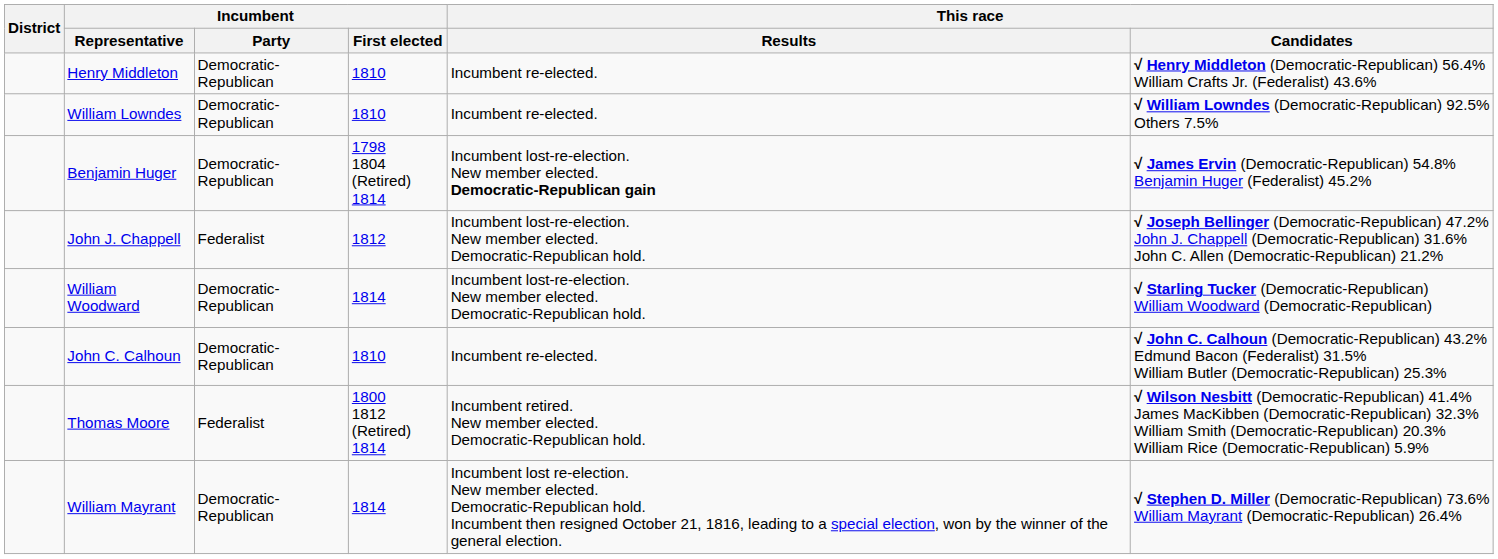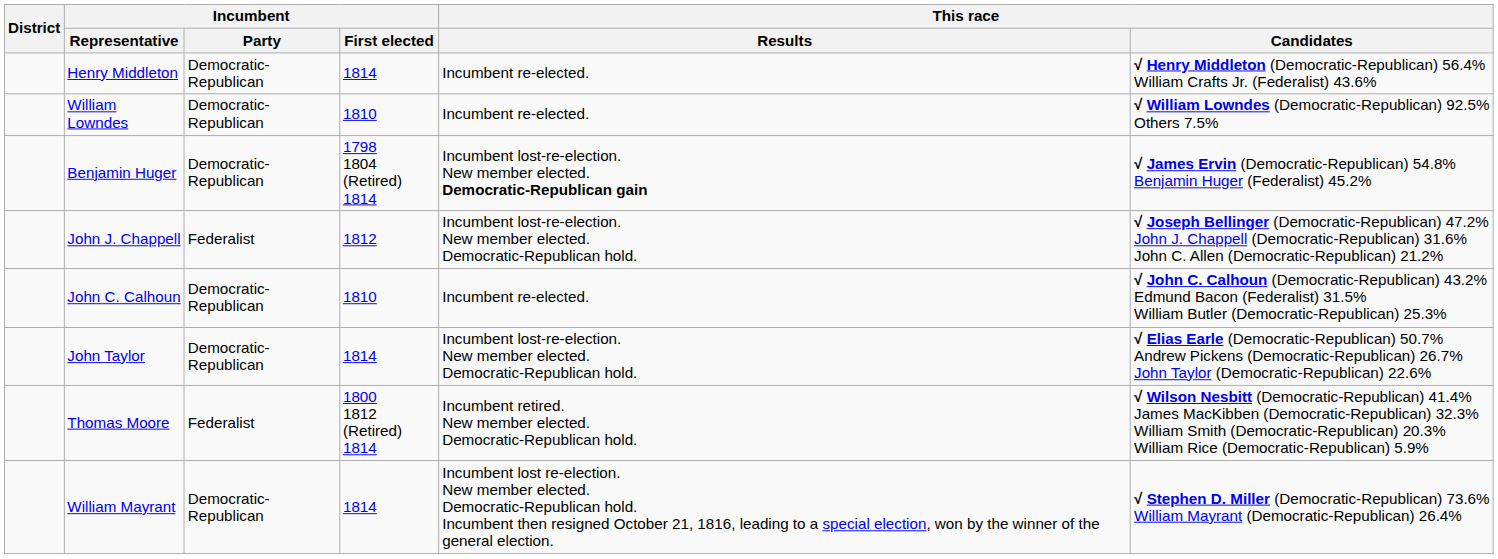Henry Middleton | Incumbent / First elected: 1810 -> 1814
- row: William Woodward | Democratic-Republican | 1814 | Incumbent lost-re-election. New member elected. Democratic-Republican hold. | √ Starling Tucker (Democratic-Republican) William Woodward (Democratic-Republican)
+ row: John Taylor | Democratic-Republican | 1814 | Incumbent lost-re-election. New member elected. Democratic-Republican hold. | √ Elias Earle (Democratic-Republican) 50.7% Andrew Pickens (Democratic-Republican) 26.7% John Taylor (Democratic-Republican) 22.6%
